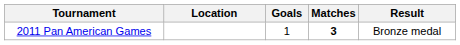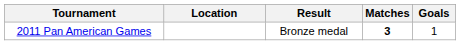columns swapped: Result <-> Goals
